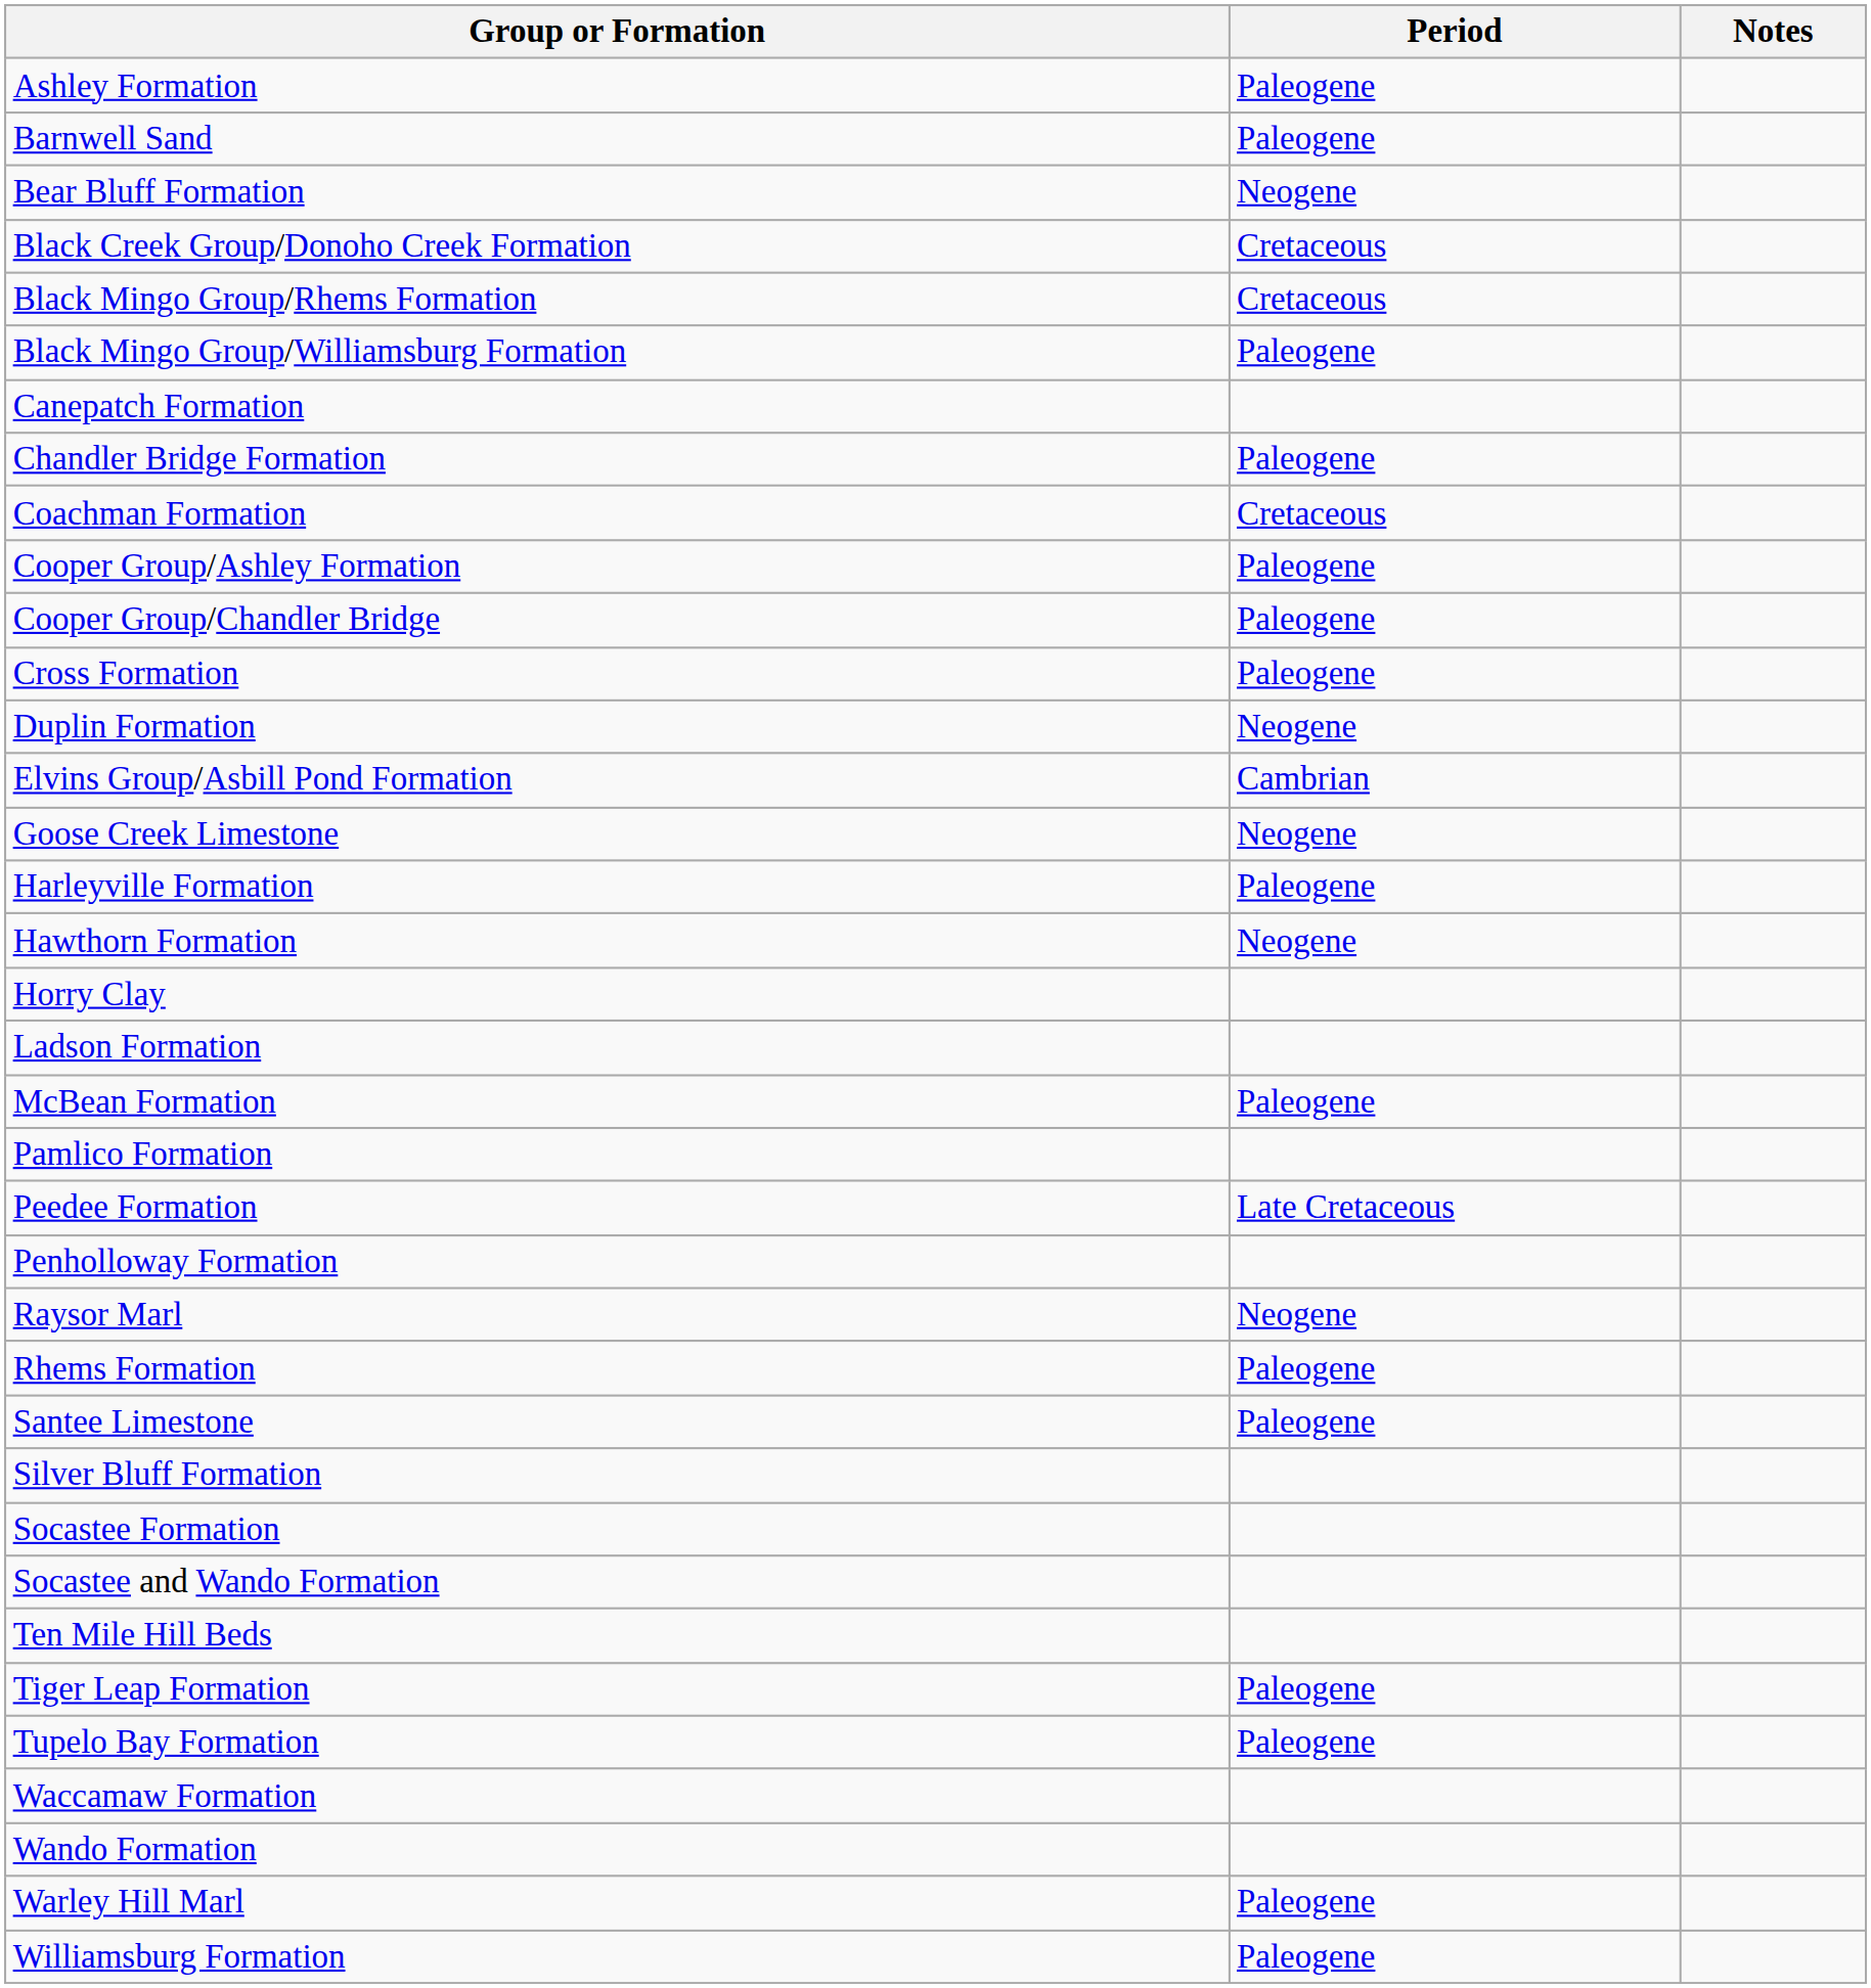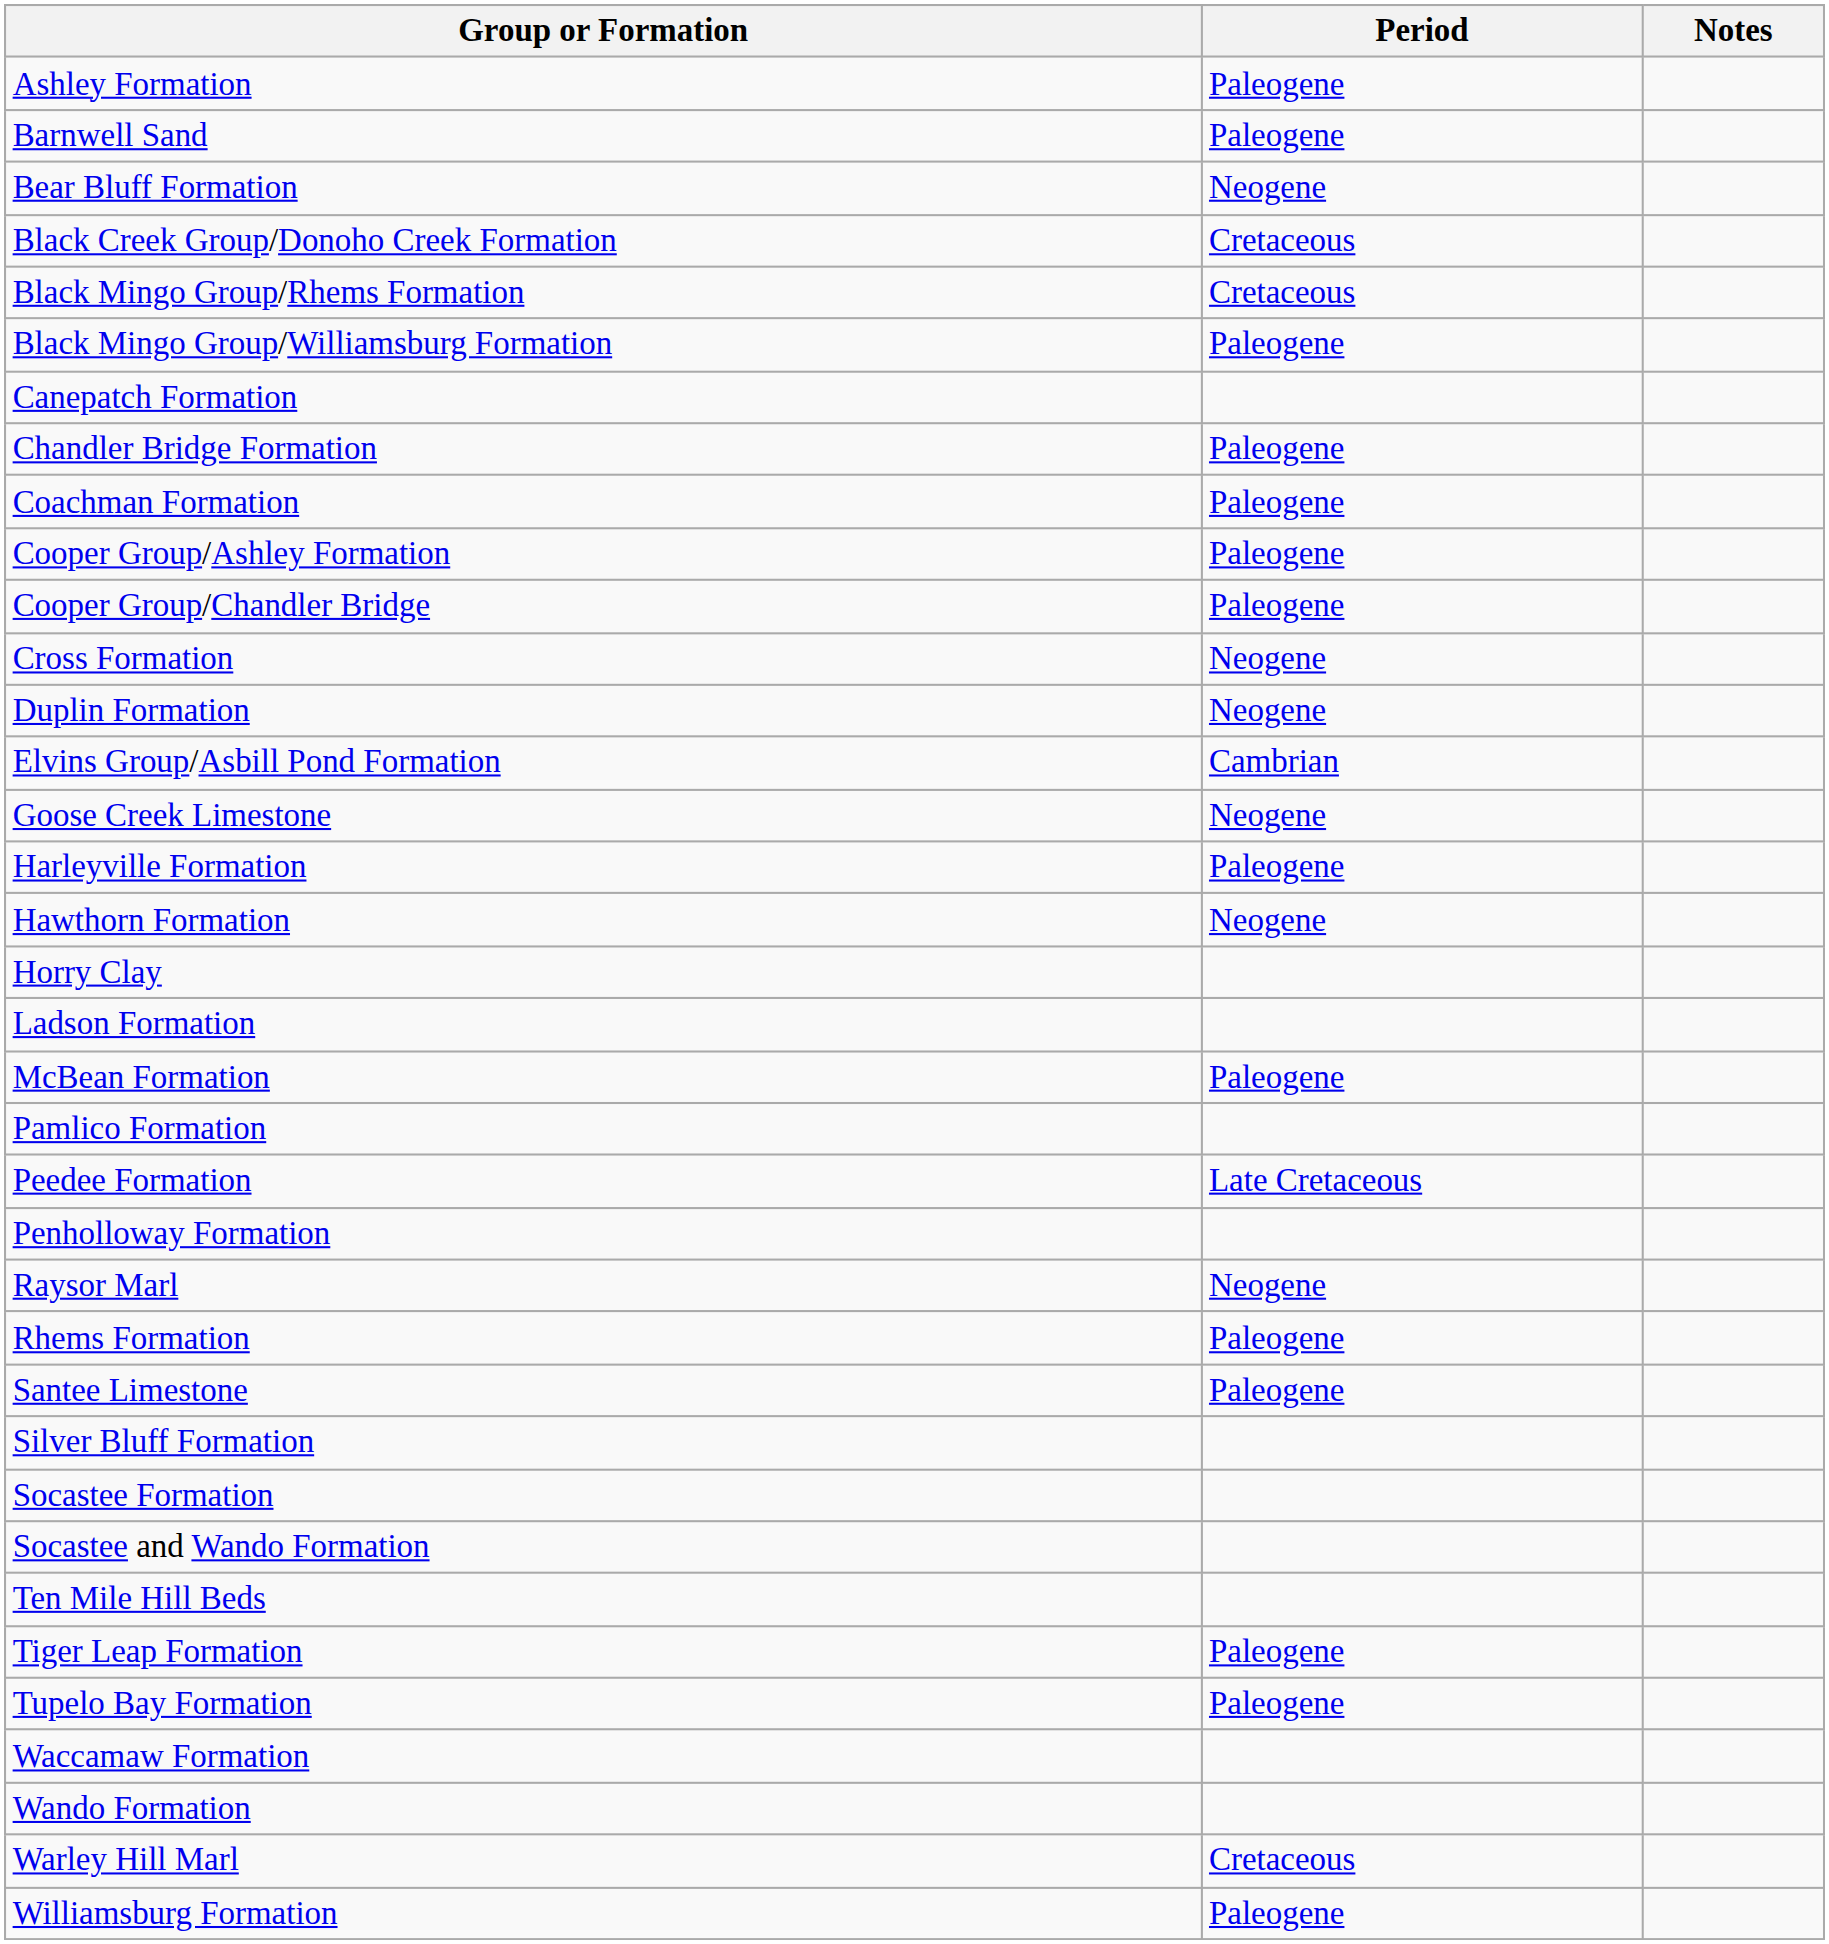Coachman Formation | Period: Cretaceous -> Paleogene
Cross Formation | Period: Paleogene -> Neogene
Warley Hill Marl | Period: Paleogene -> Cretaceous
